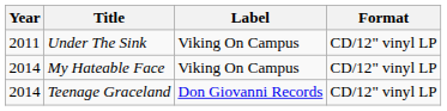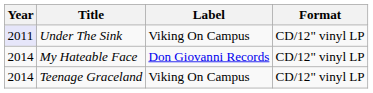Under The Sink | Year: no background -> lavender background
My Hateable Face | Label: Viking On Campus -> Don Giovanni Records
Teenage Graceland | Label: Don Giovanni Records -> Viking On Campus
